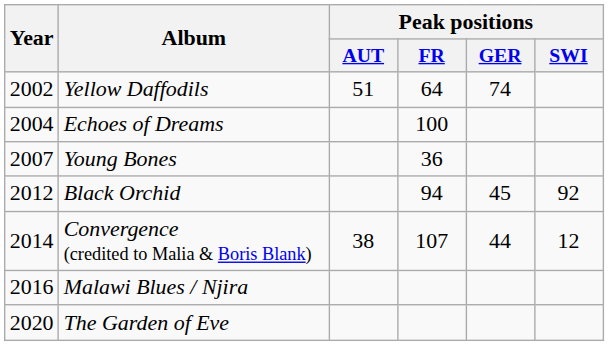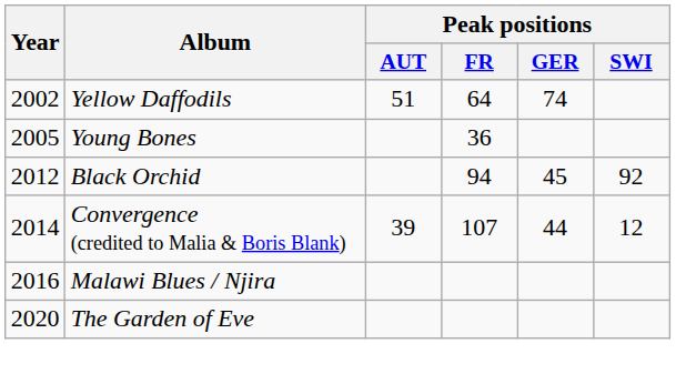- row: 2004 | Echoes of Dreams | 100
Young Bones | Year: 2007 -> 2005
Convergence (credited to Malia & Boris Blank) | Peak positions / AUT: 38 -> 39
